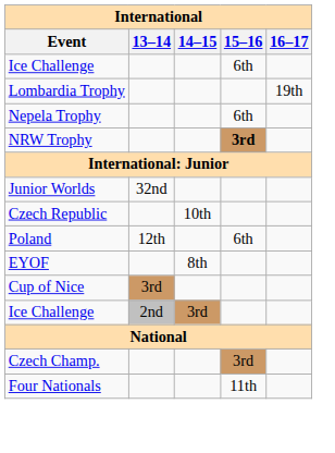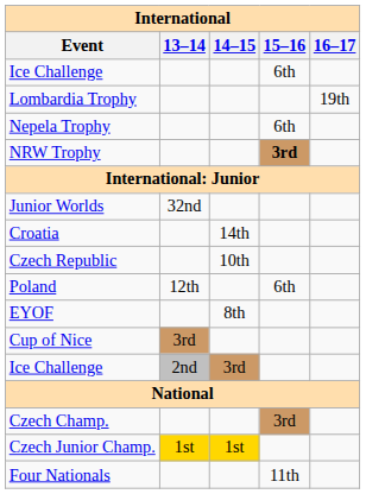+ row: Croatia | 14th
+ row: Czech Junior Champ. | 1st | 1st
